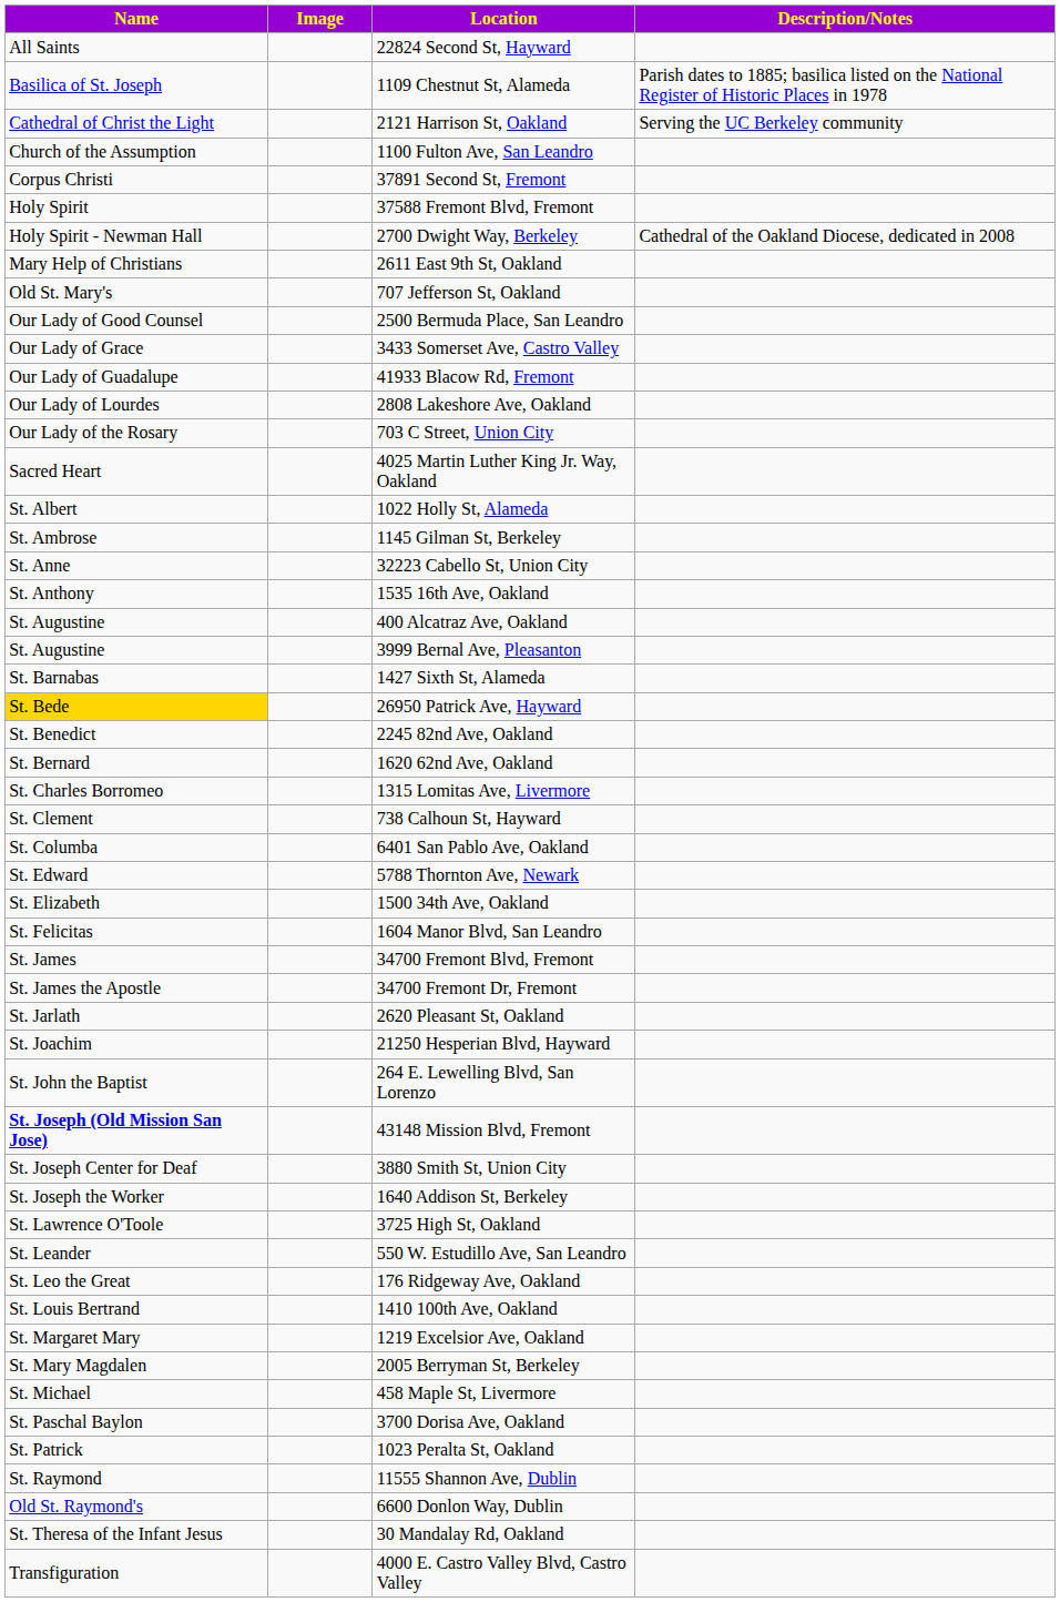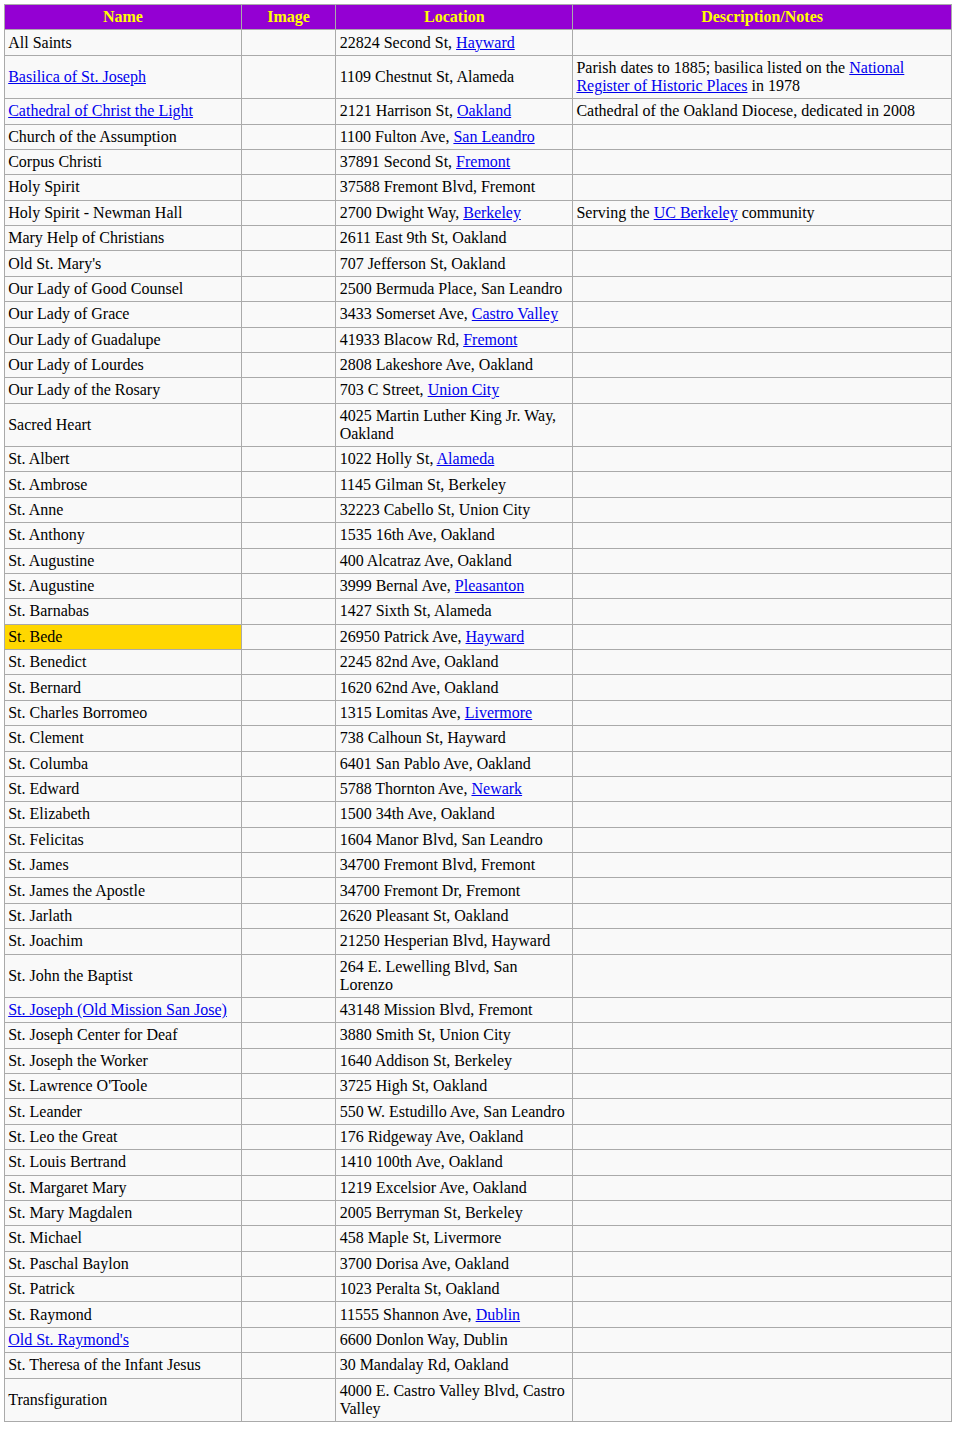2121 Harrison St, Oakland | Description/Notes: Serving the UC Berkeley community -> Cathedral of the Oakland Diocese, dedicated in 2008
2700 Dwight Way, Berkeley | Description/Notes: Cathedral of the Oakland Diocese, dedicated in 2008 -> Serving the UC Berkeley community
43148 Mission Blvd, Fremont | Name: bold -> normal
